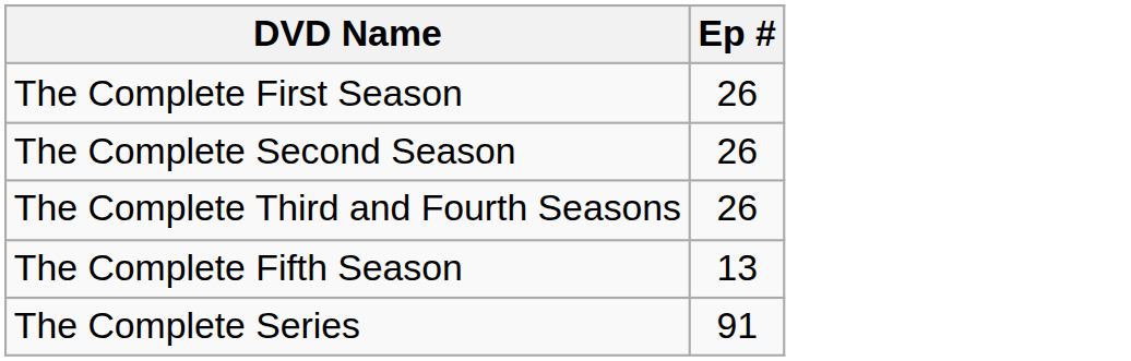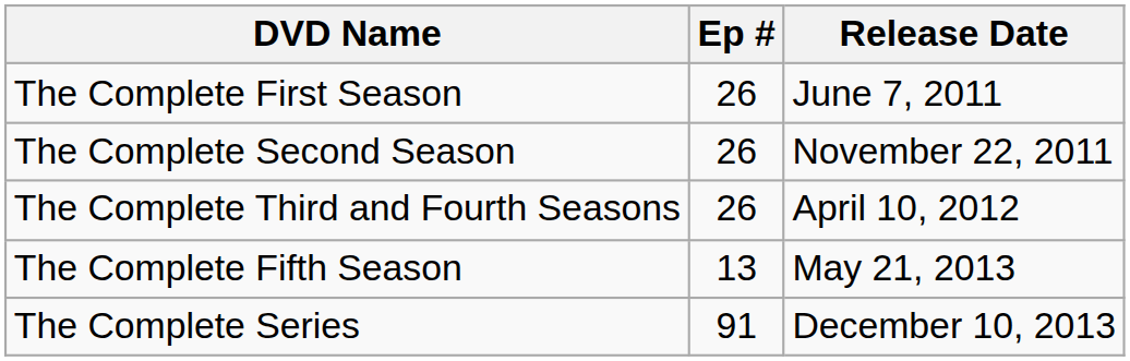+ column: Release Date | June 7, 2011 | November 22, 2011 | April 10, 2012 | May 21, 2013 | December 10, 2013
